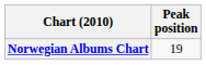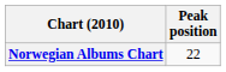Norwegian Albums Chart | Peak position: 19 -> 22
